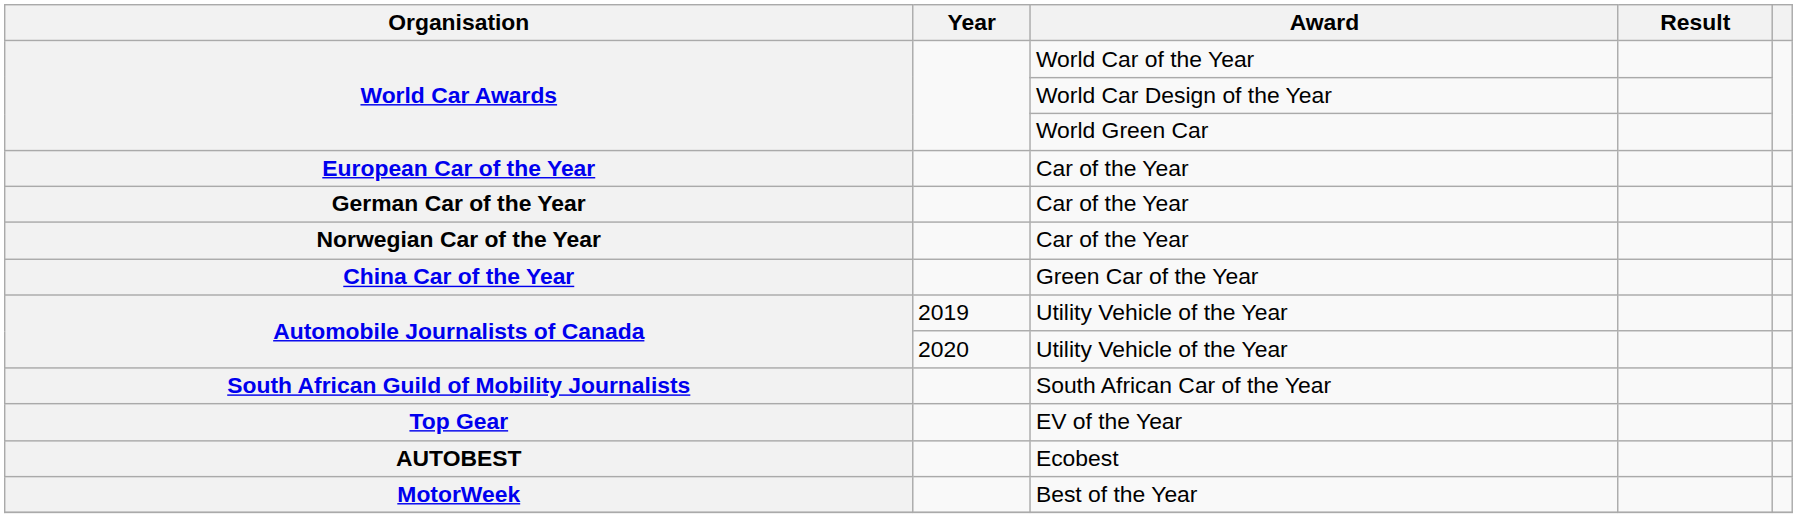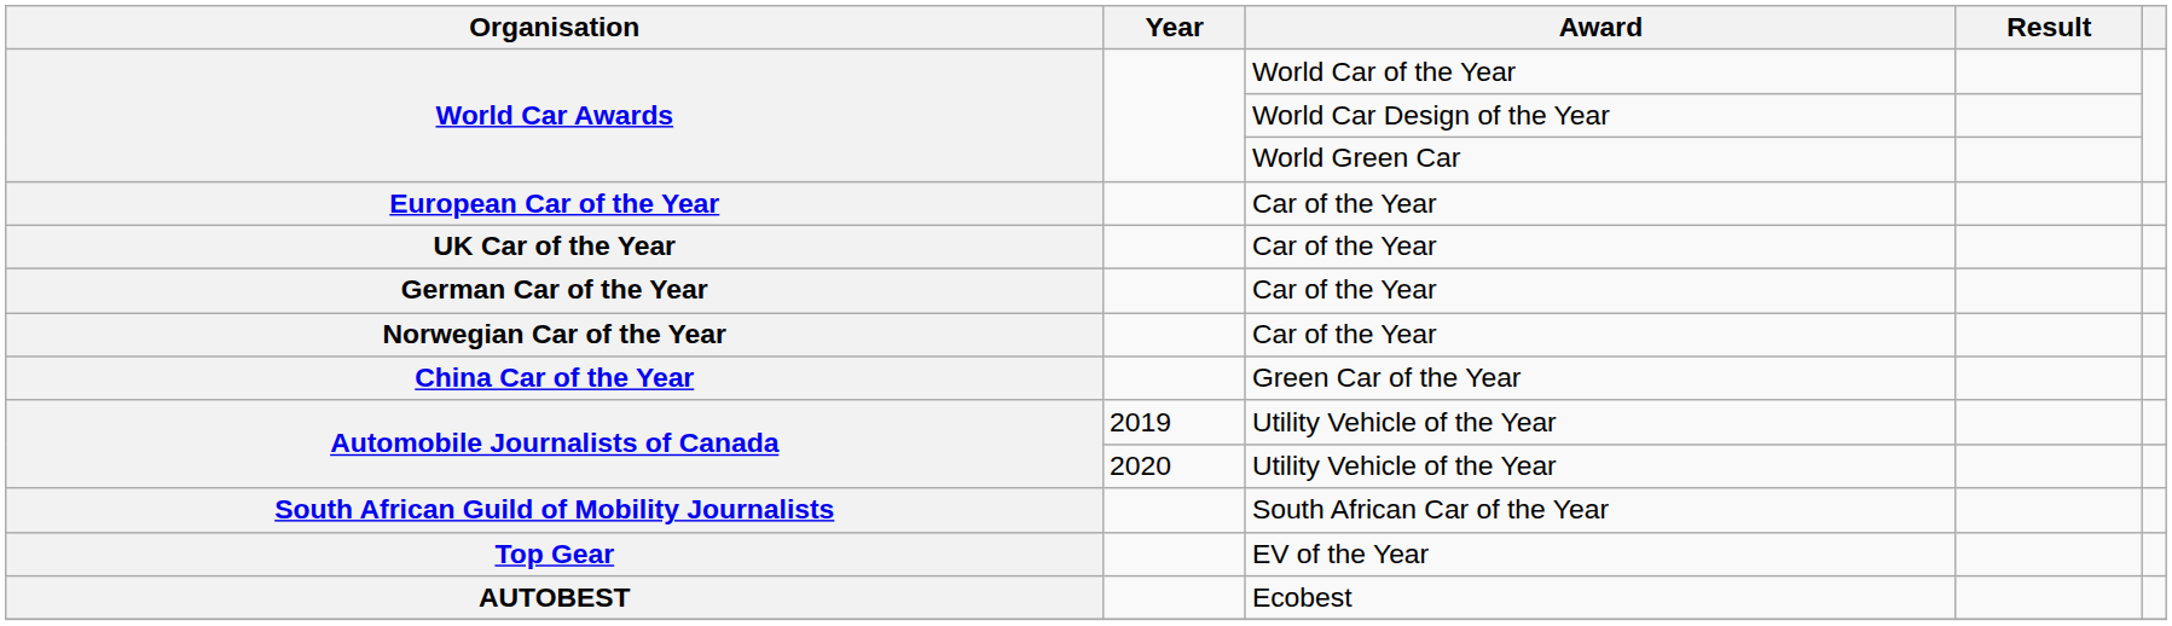+ row: UK Car of the Year | Car of the Year
- row: MotorWeek | Best of the Year
